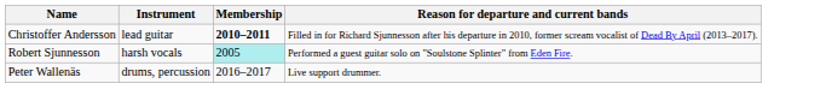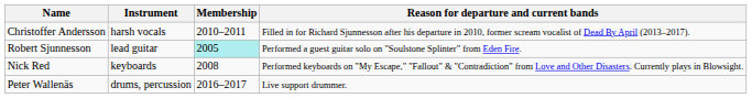Christoffer Andersson | Instrument: lead guitar -> harsh vocals
Christoffer Andersson | Membership: bold -> normal
Robert Sjunnesson | Instrument: harsh vocals -> lead guitar
+ row: Nick Red | keyboards | 2008 | Performed keyboards on "My Escape," "Fallout" & "Contradiction" from Love and Other Disasters. Currently plays in Blowsight.
